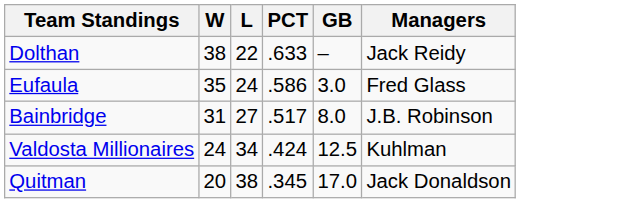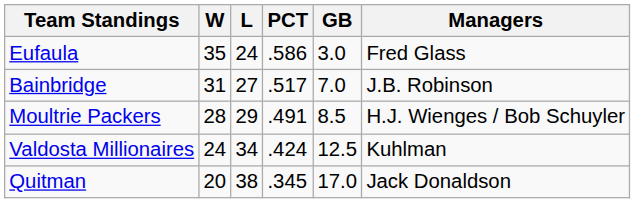- row: Dolthan | 38 | 22 | .633 | – | Jack Reidy
Bainbridge | GB: 8.0 -> 7.0
+ row: Moultrie Packers | 28 | 29 | .491 | 8.5 | H.J. Wienges / Bob Schuyler
